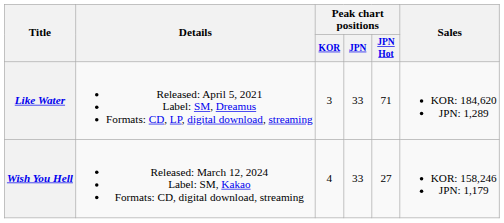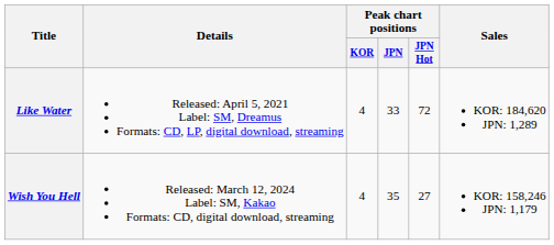Like Water | Peak chart positions / KOR: 3 -> 4
Like Water | Peak chart positions / JPN Hot: 71 -> 72
Wish You Hell | Peak chart positions / JPN: 33 -> 35
